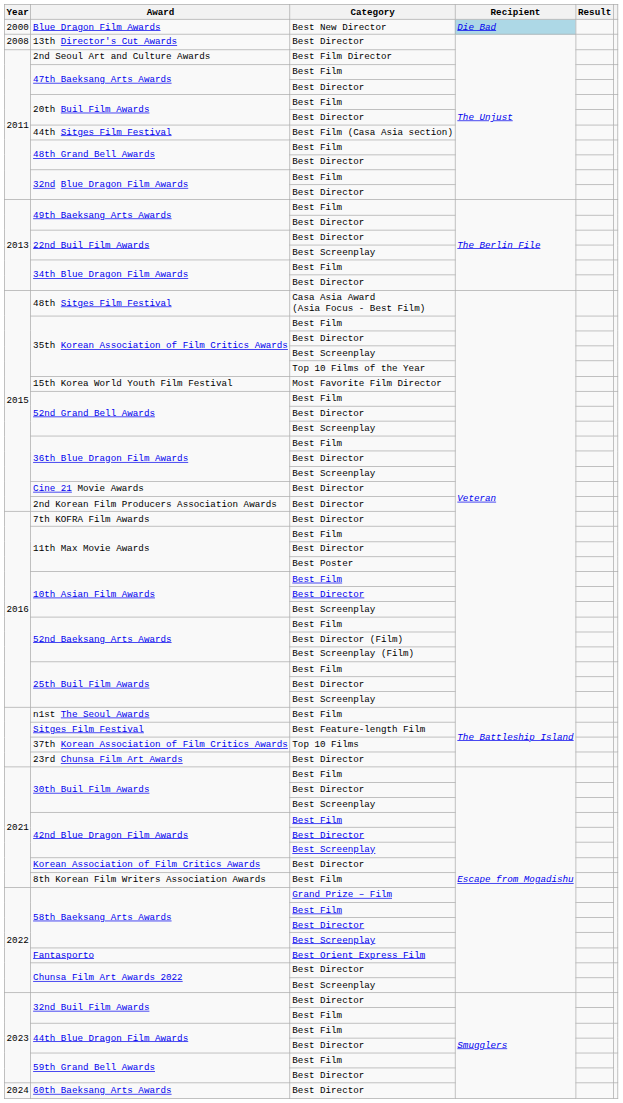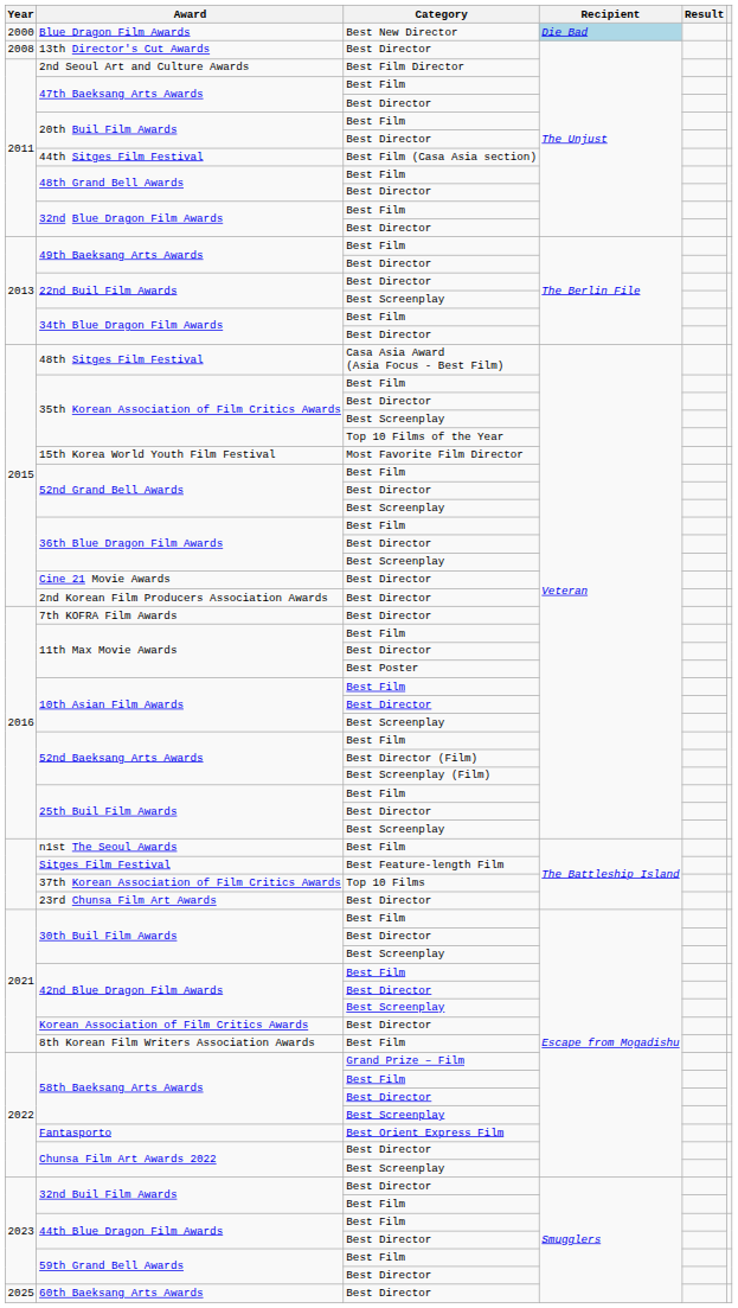60th Baeksang Arts Awards | Year: 2024 -> 2025
